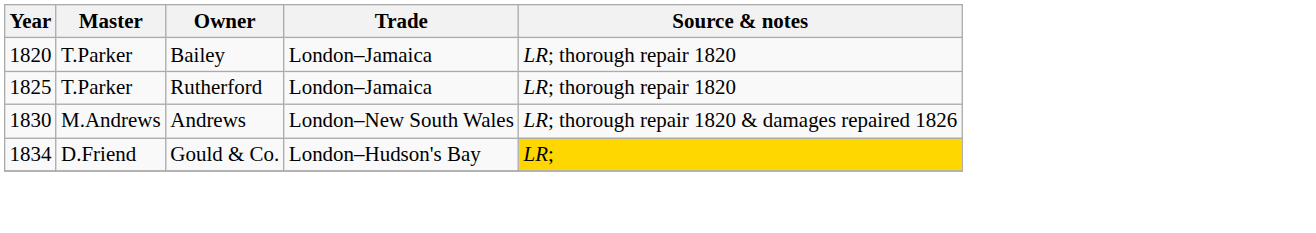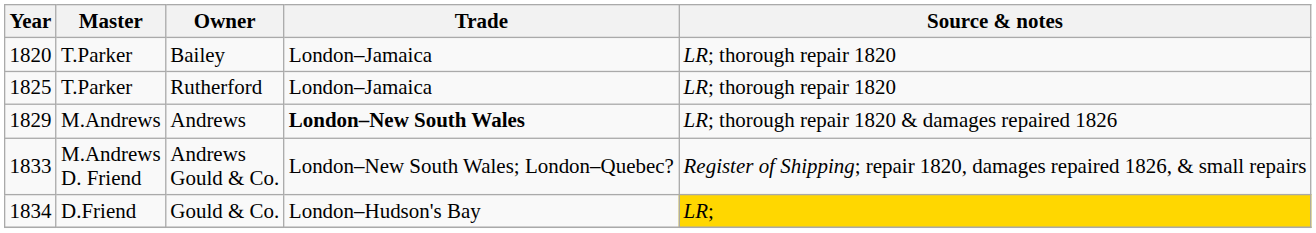Andrews | Year: 1830 -> 1829
Andrews | Trade: normal -> bold
+ row: 1833 | M.Andrews D. Friend | Andrews Gould & Co. | London–New South Wales; London–Quebec? | Register of Shipping; repair 1820, damages repaired 1826, & small repairs
